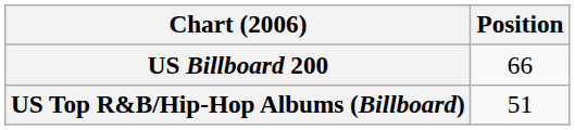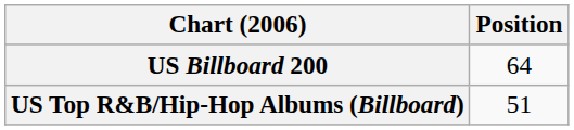US Billboard 200 | Position: 66 -> 64
